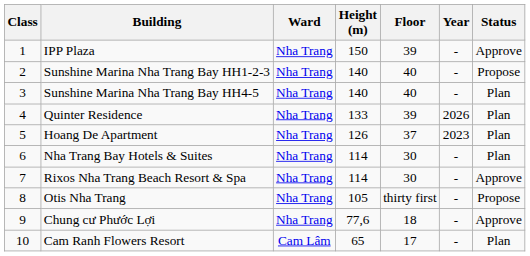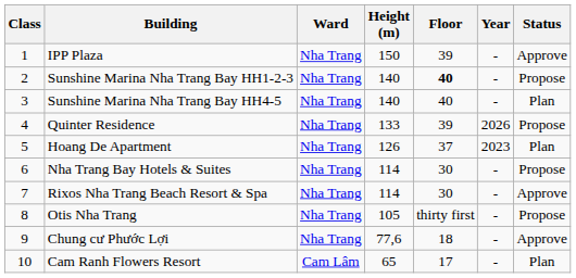Sunshine Marina Nha Trang Bay HH1-2-3 | Floor: normal -> bold
Quinter Residence | Status: Plan -> Propose
Nha Trang Bay Hotels & Suites | Status: Plan -> Propose
